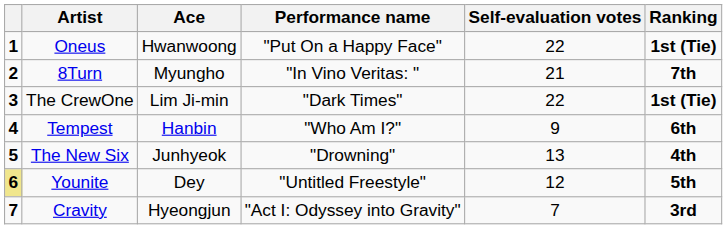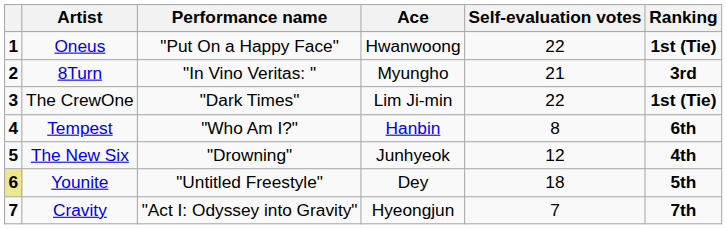columns swapped: Ace <-> Performance name
8Turn | Ranking: 7th -> 3rd
Tempest | Self-evaluation votes: 9 -> 8
The New Six | Self-evaluation votes: 13 -> 12
Younite | Self-evaluation votes: 12 -> 18
Cravity | Ranking: 3rd -> 7th
